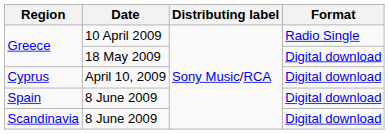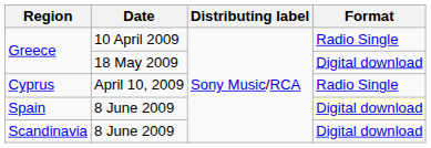Cyprus | Format: Digital download -> Radio Single
Spain | Format: no background -> lightyellow background
